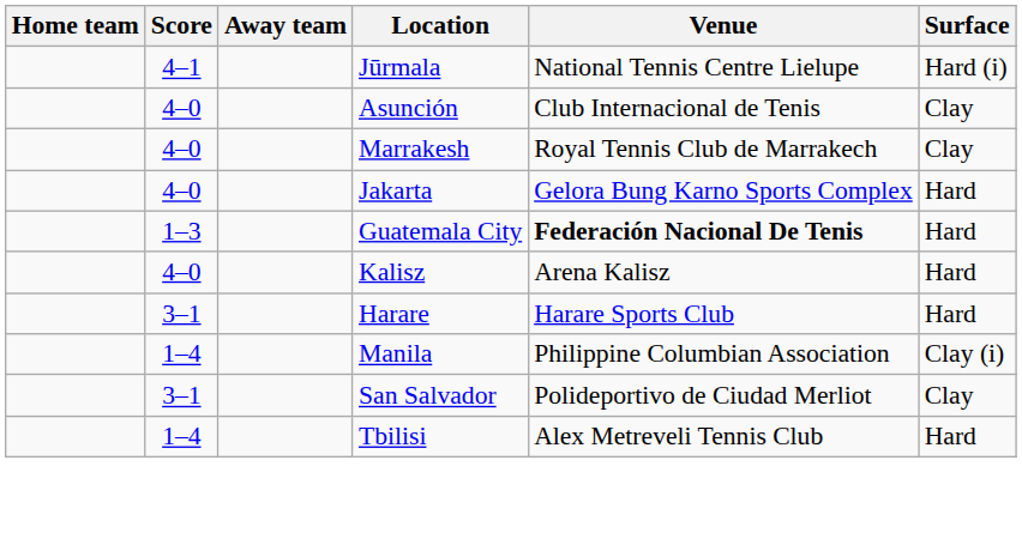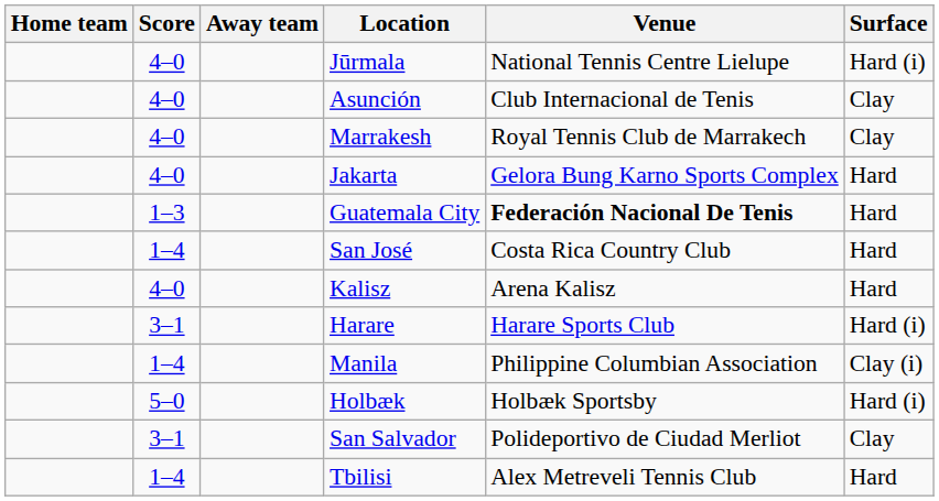Jūrmala | Score: 4–1 -> 4–0
+ row: 1–4 | San José | Costa Rica Country Club | Hard
Harare | Surface: Hard -> Hard (i)
+ row: 5–0 | Holbæk | Holbæk Sportsby | Hard (i)
